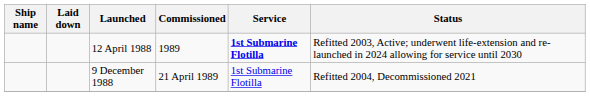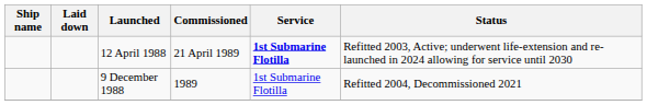12 April 1988 | Commissioned: 1989 -> 21 April 1989
9 December 1988 | Commissioned: 21 April 1989 -> 1989
